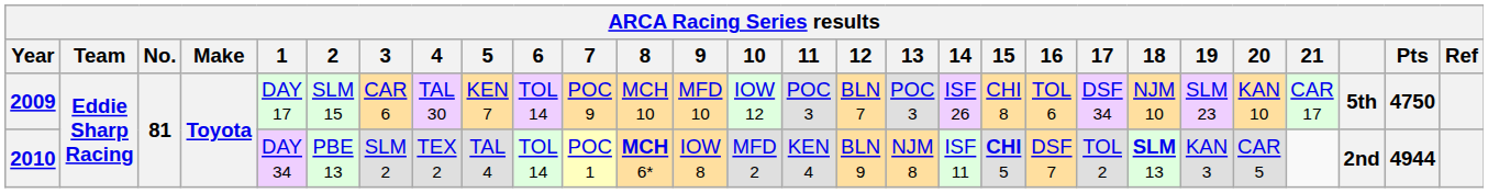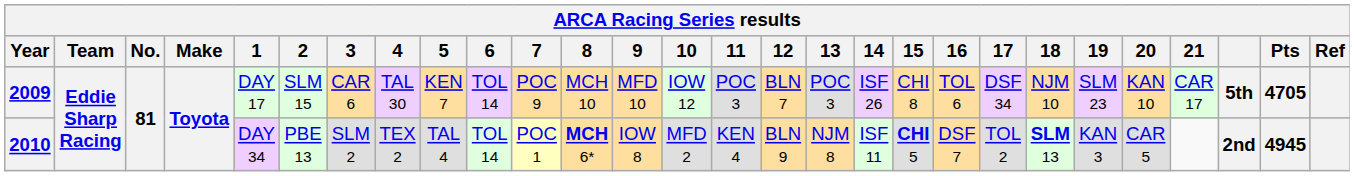2009 | Pts: 4750 -> 4705
2010 | Pts: 4944 -> 4945
